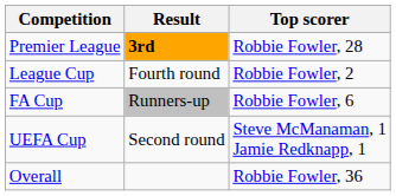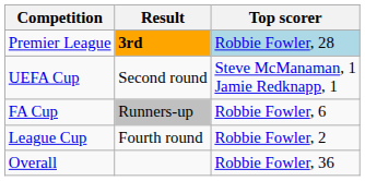Premier League | Top scorer: no background -> lightblue background
rows swapped: UEFA Cup <-> League Cup
